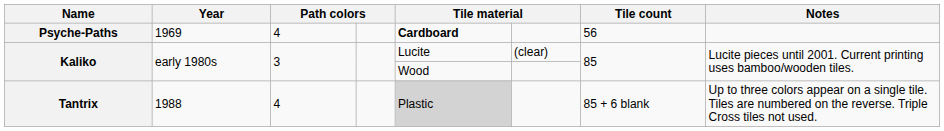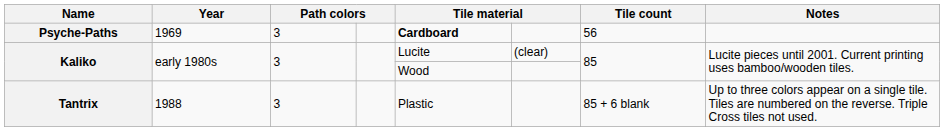Psyche-Paths | column 3: 4 -> 3
Tantrix | column 3: 4 -> 3
Tantrix | column 5: lightgrey background -> no background
